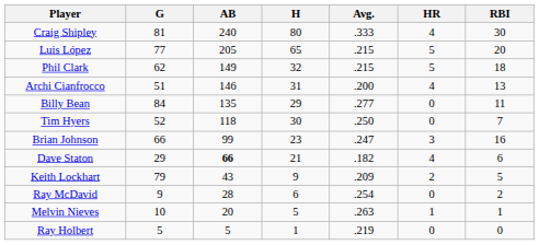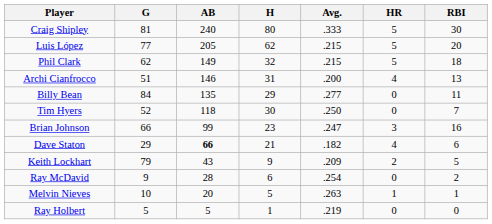Craig Shipley | HR: 4 -> 5
Luis López | H: 65 -> 62
